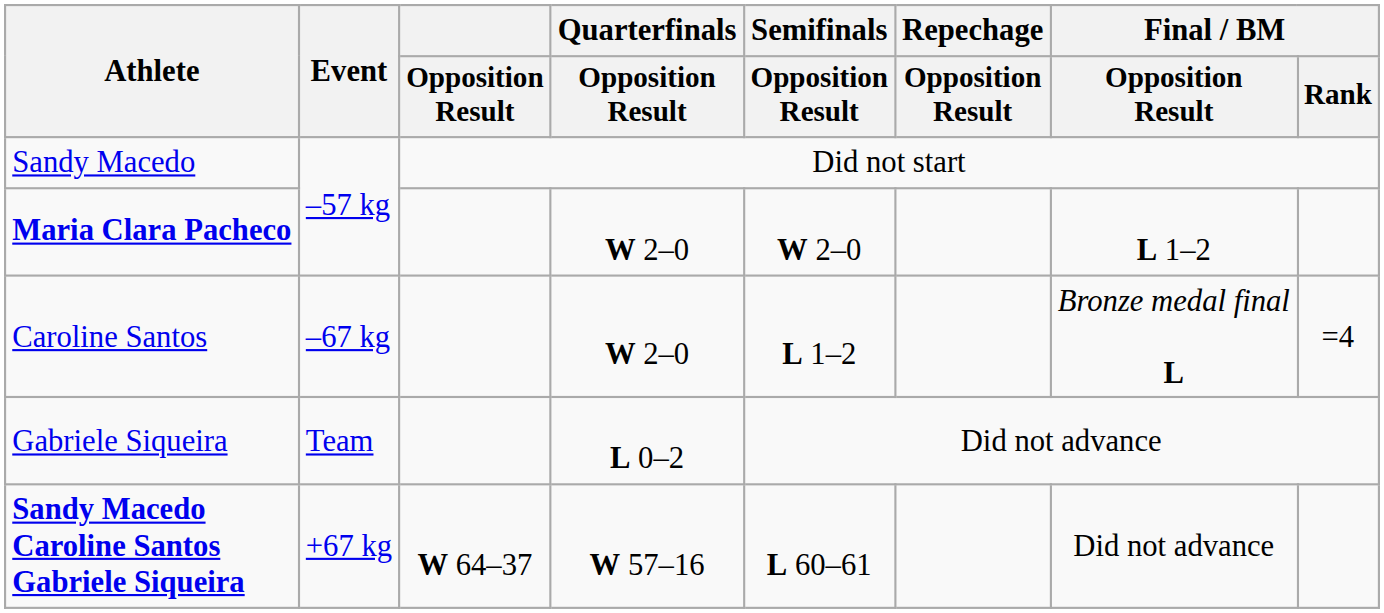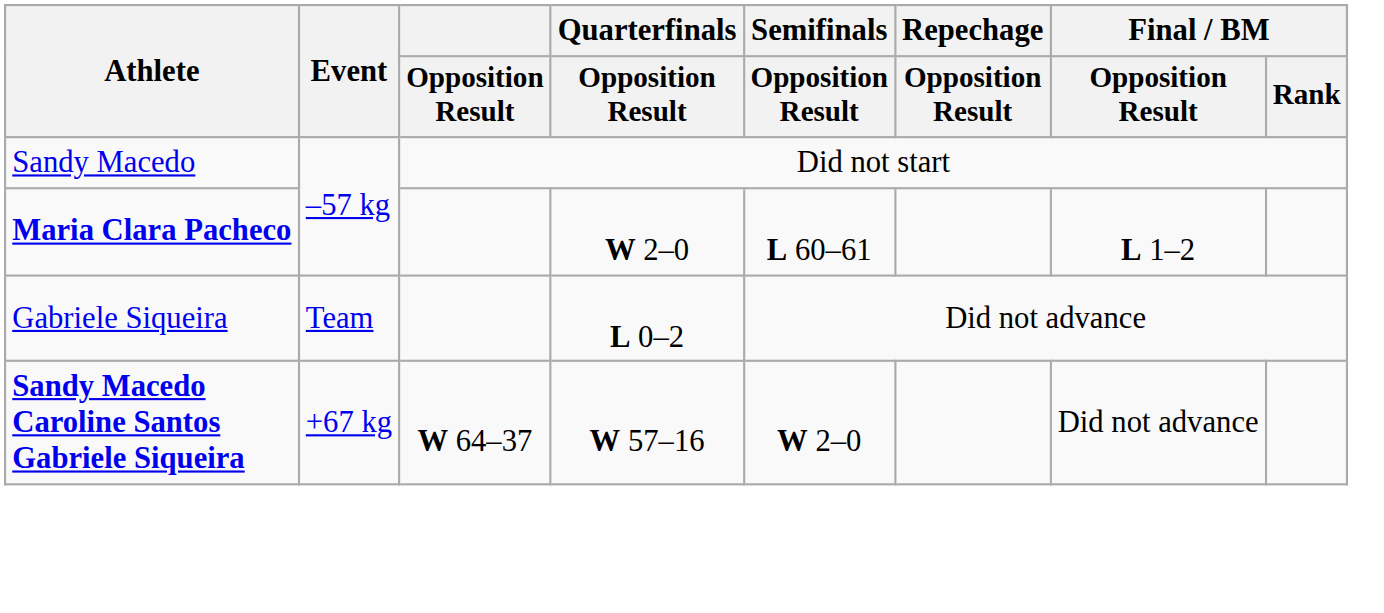Maria Clara Pacheco | Semifinals / Opposition Result: W 2–0 -> L 60–61
- row: Caroline Santos | –67 kg | W 2–0 | L 1–2 | Bronze medal final L | =4
Sandy Macedo Caroline Santos Gabriele Siqueira | Semifinals / Opposition Result: L 60–61 -> W 2–0
